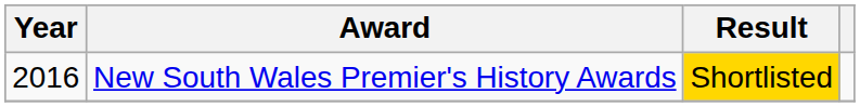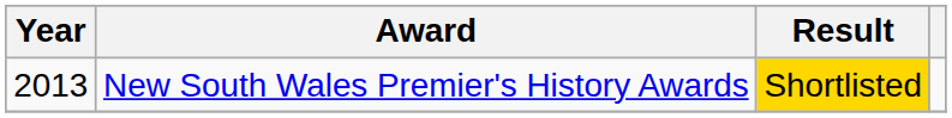New South Wales Premier's History Awards | Year: 2016 -> 2013
